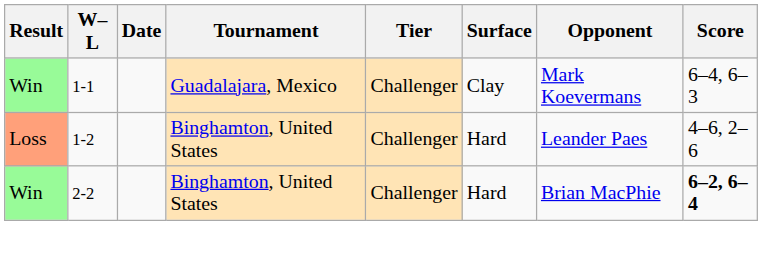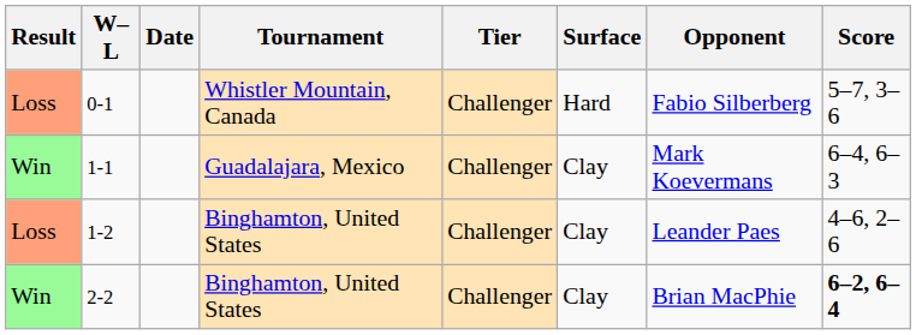+ row: Loss | 0-1 | Whistler Mountain, Canada | Challenger | Hard | Fabio Silberberg | 5–7, 3–6
1-2 | Surface: Hard -> Clay
2-2 | Surface: Hard -> Clay
